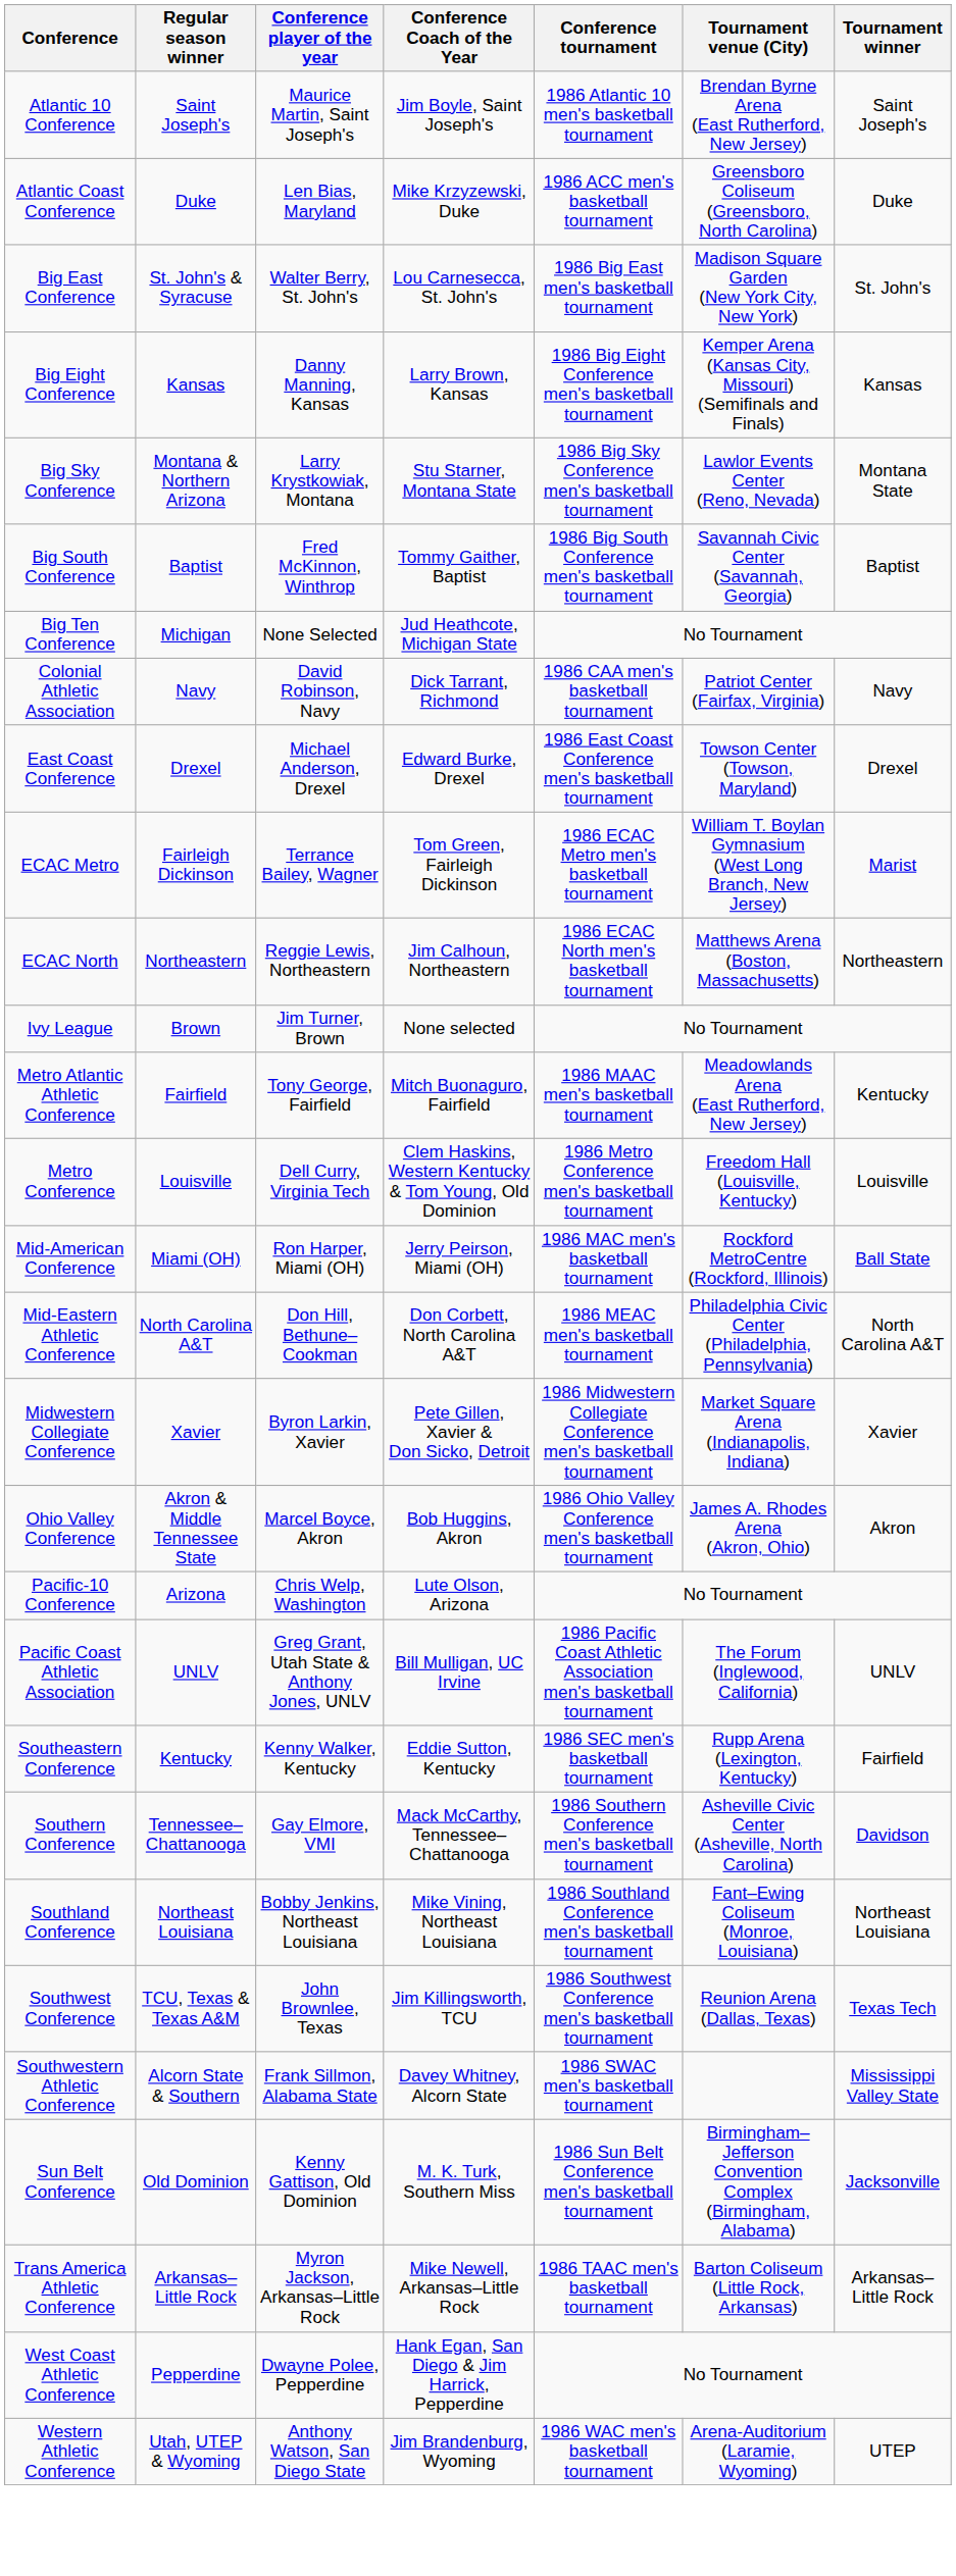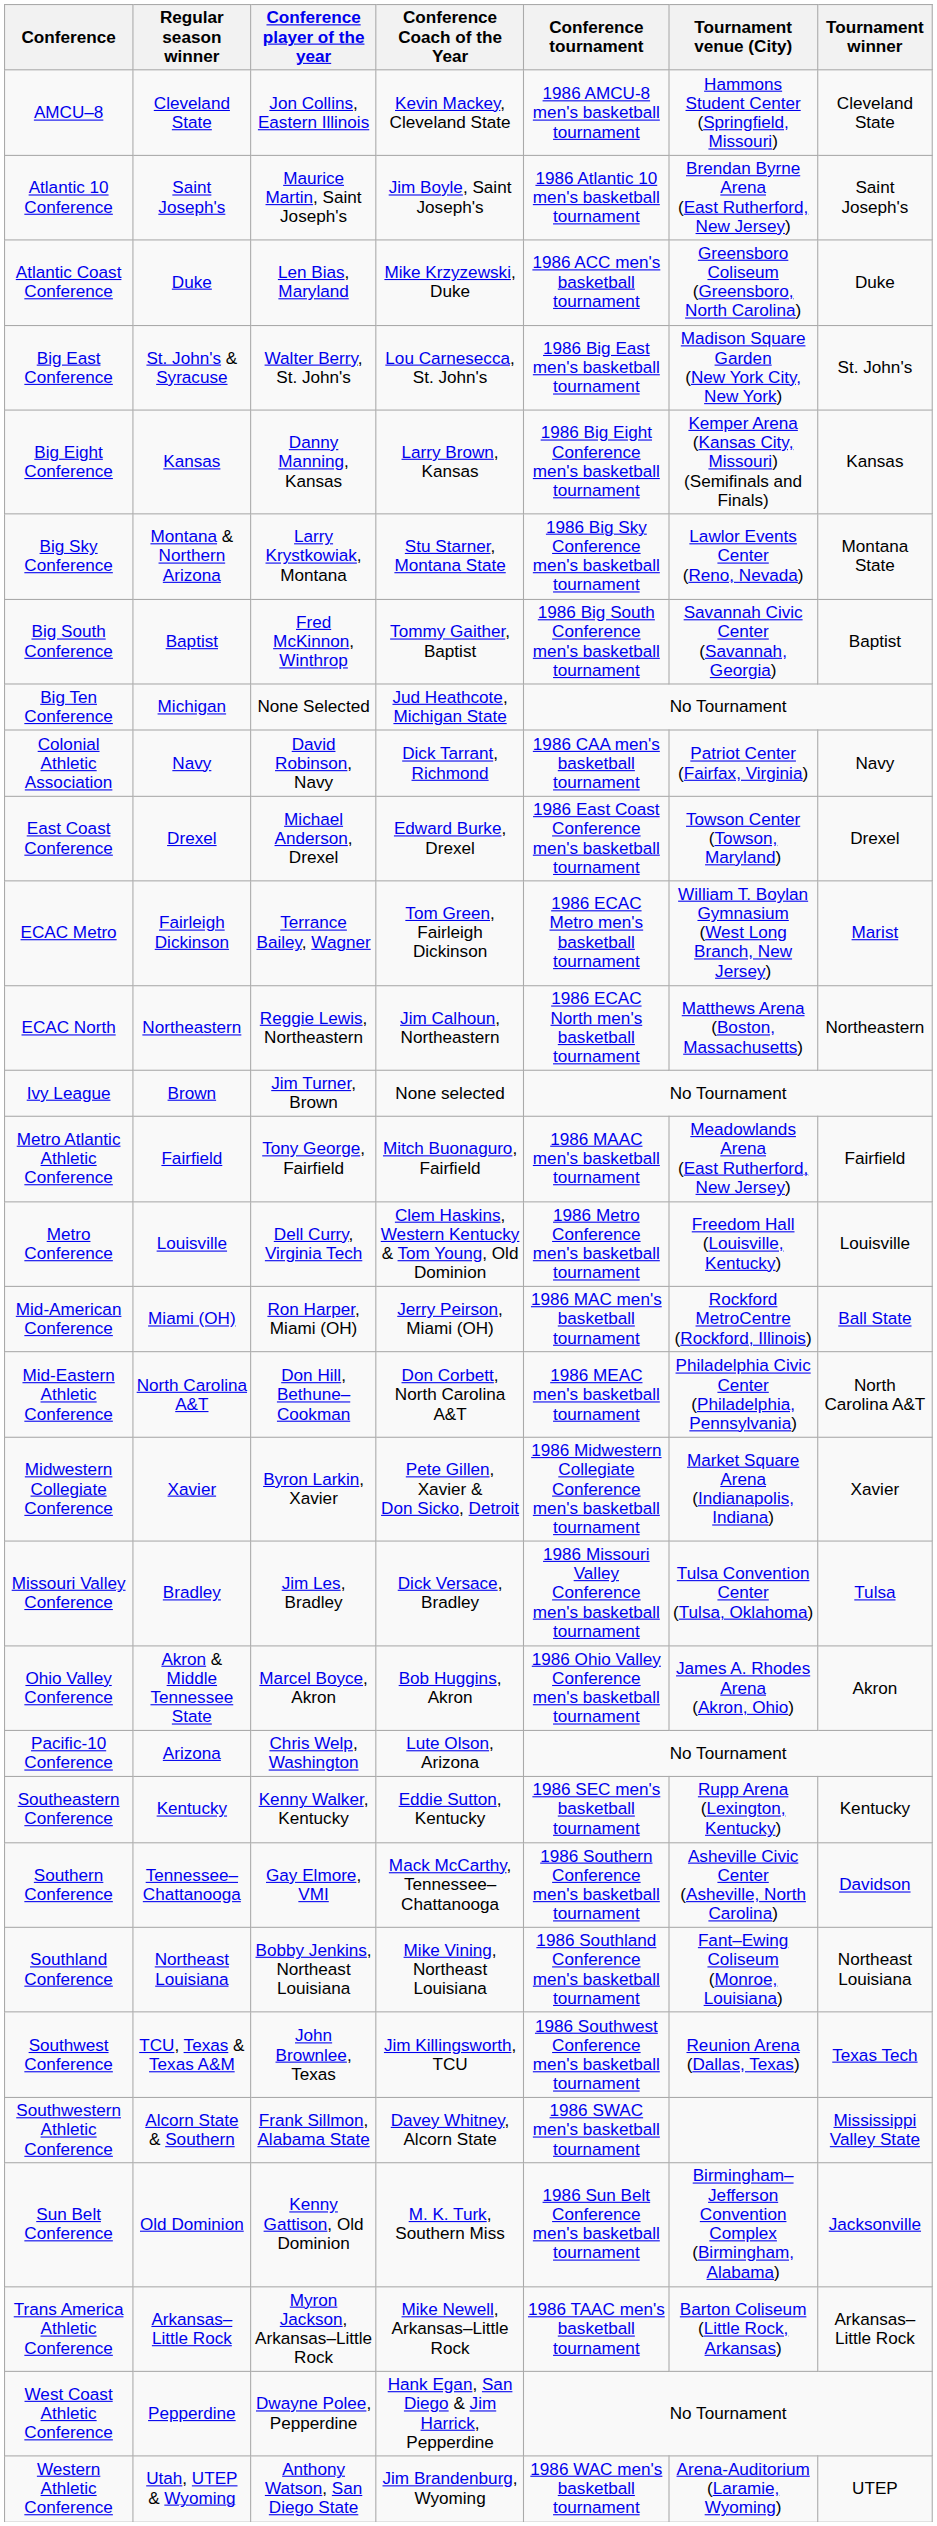+ row: AMCU–8 | Cleveland State | Jon Collins, Eastern Illinois | Kevin Mackey, Cleveland State | 1986 AMCU-8 men's basketball tournament | Hammons Student Center (Springfield, Missouri) | Cleveland State
Metro Atlantic Athletic Conference | Tournament winner: Kentucky -> Fairfield
+ row: Missouri Valley Conference | Bradley | Jim Les, Bradley | Dick Versace, Bradley | 1986 Missouri Valley Conference men's basketball tournament | Tulsa Convention Center (Tulsa, Oklahoma) | Tulsa
- row: Pacific Coast Athletic Association | UNLV | Greg Grant, Utah State & Anthony Jones, UNLV | Bill Mulligan, UC Irvine | 1986 Pacific Coast Athletic Association men's basketball tournament | The Forum (Inglewood, California) | UNLV
Southeastern Conference | Tournament winner: Fairfield -> Kentucky
